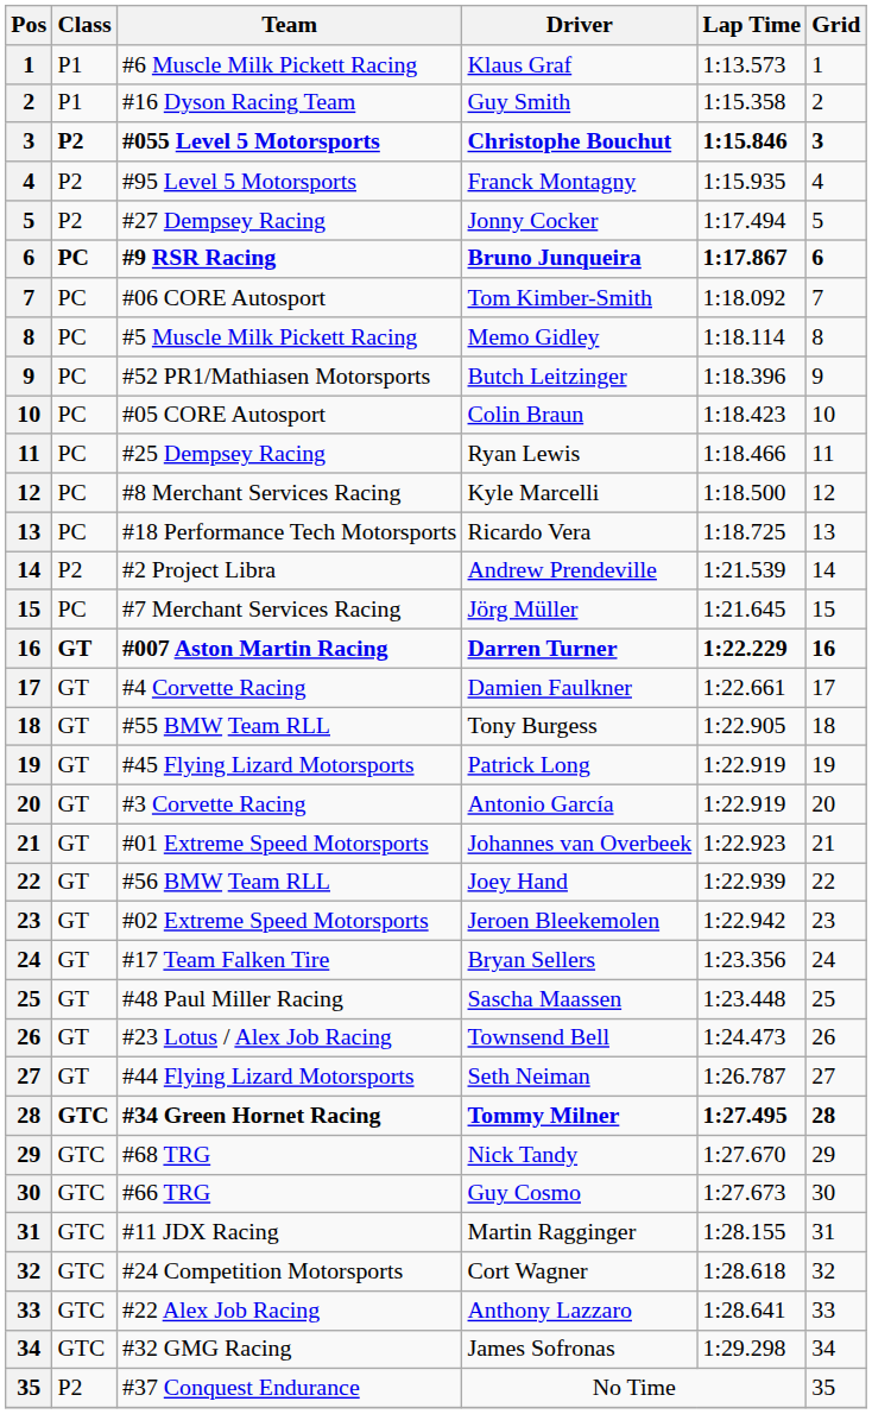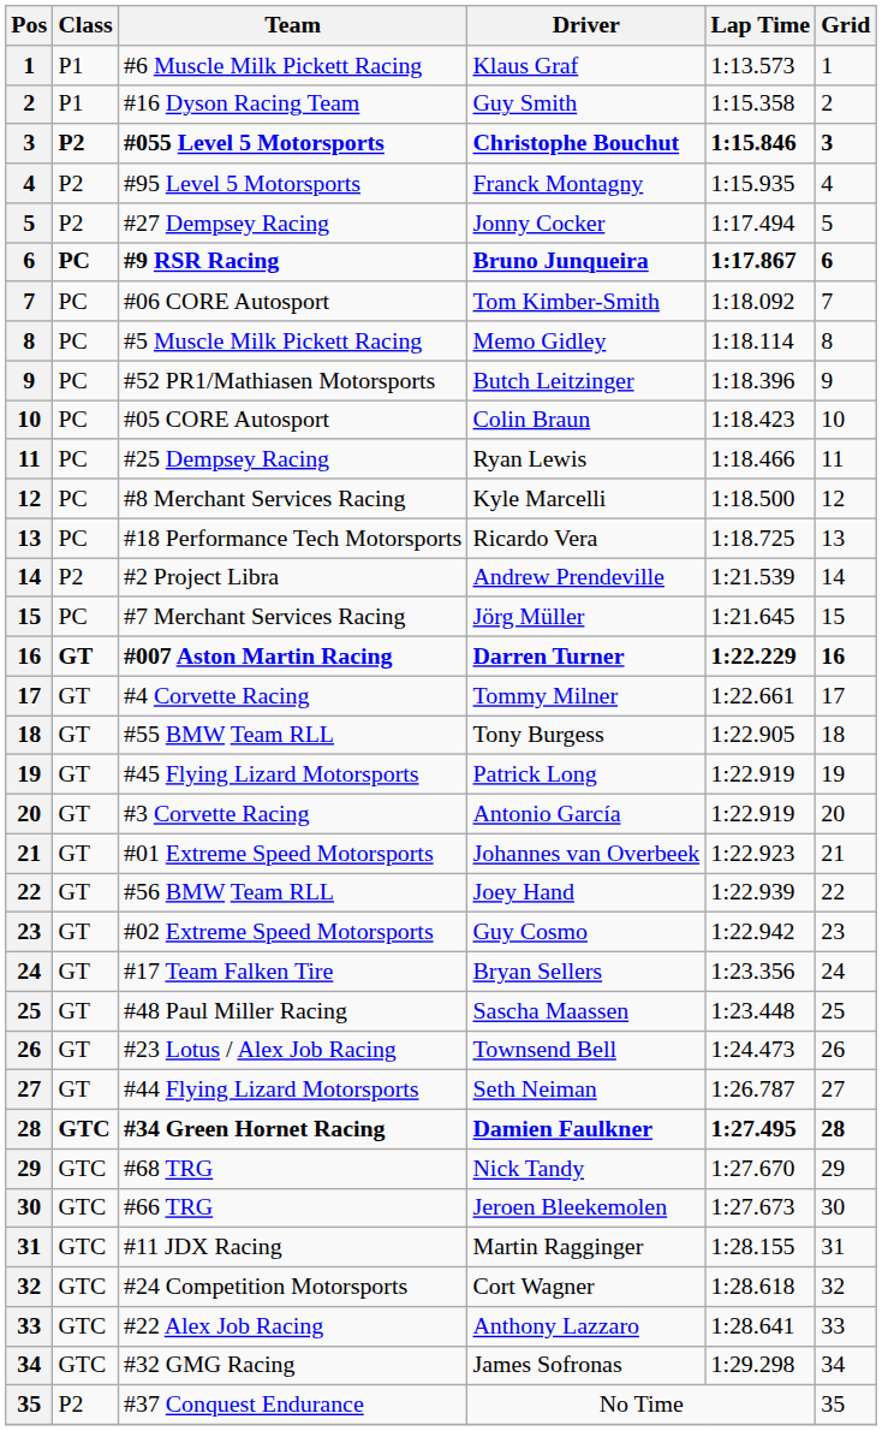#4 Corvette Racing | Driver: Damien Faulkner -> Tommy Milner
#02 Extreme Speed Motorsports | Driver: Jeroen Bleekemolen -> Guy Cosmo
#34 Green Hornet Racing | Driver: Tommy Milner -> Damien Faulkner
#66 TRG | Driver: Guy Cosmo -> Jeroen Bleekemolen
